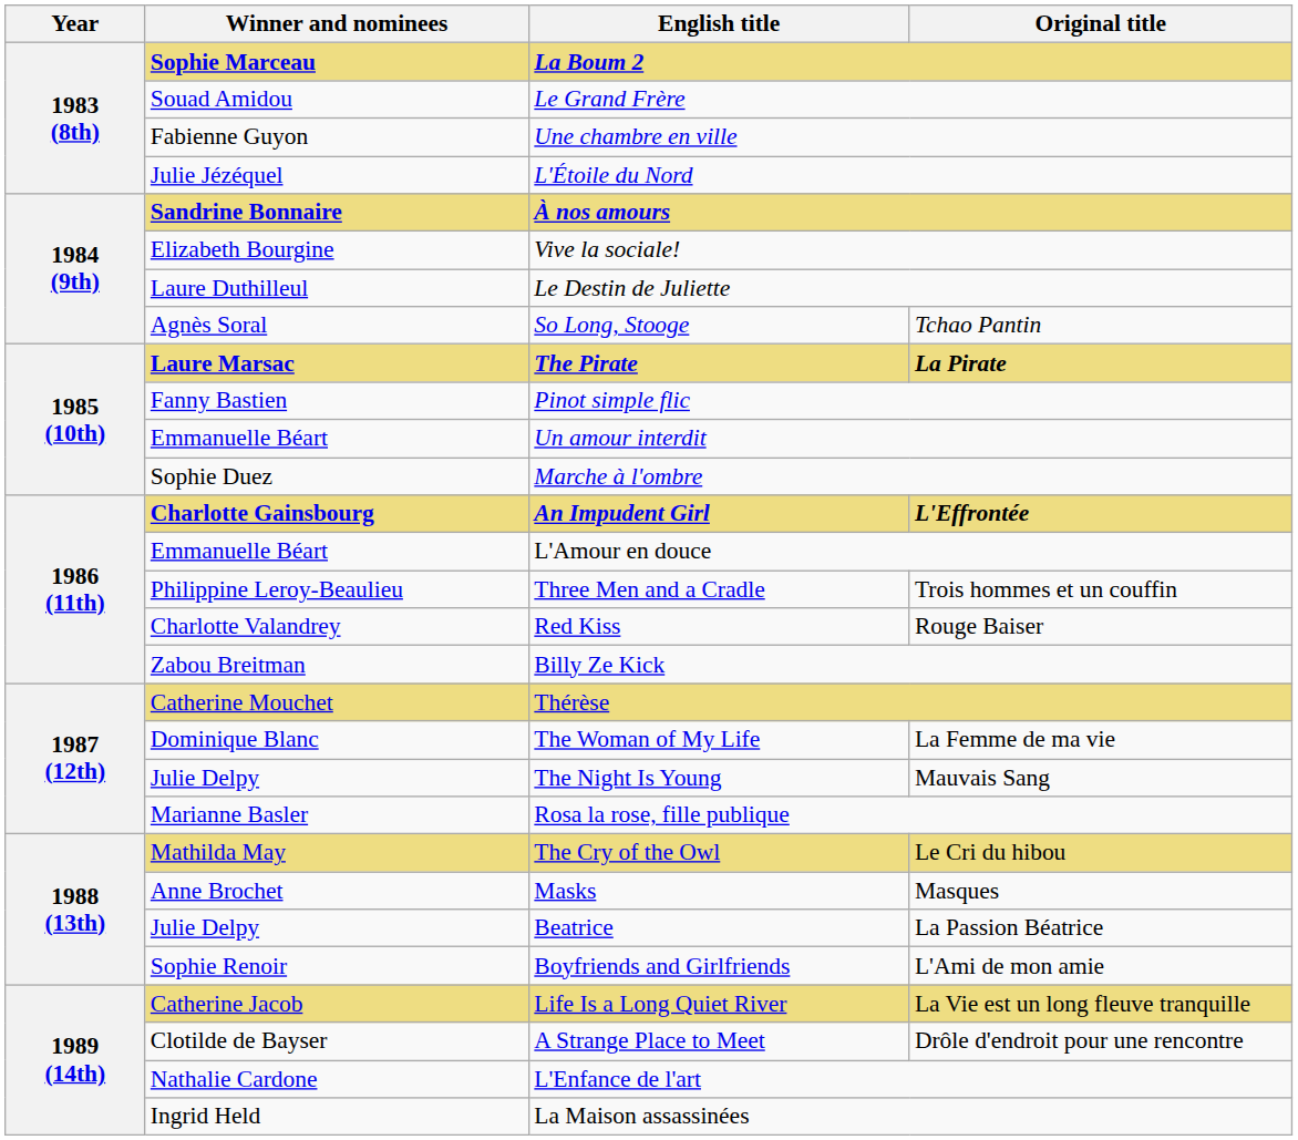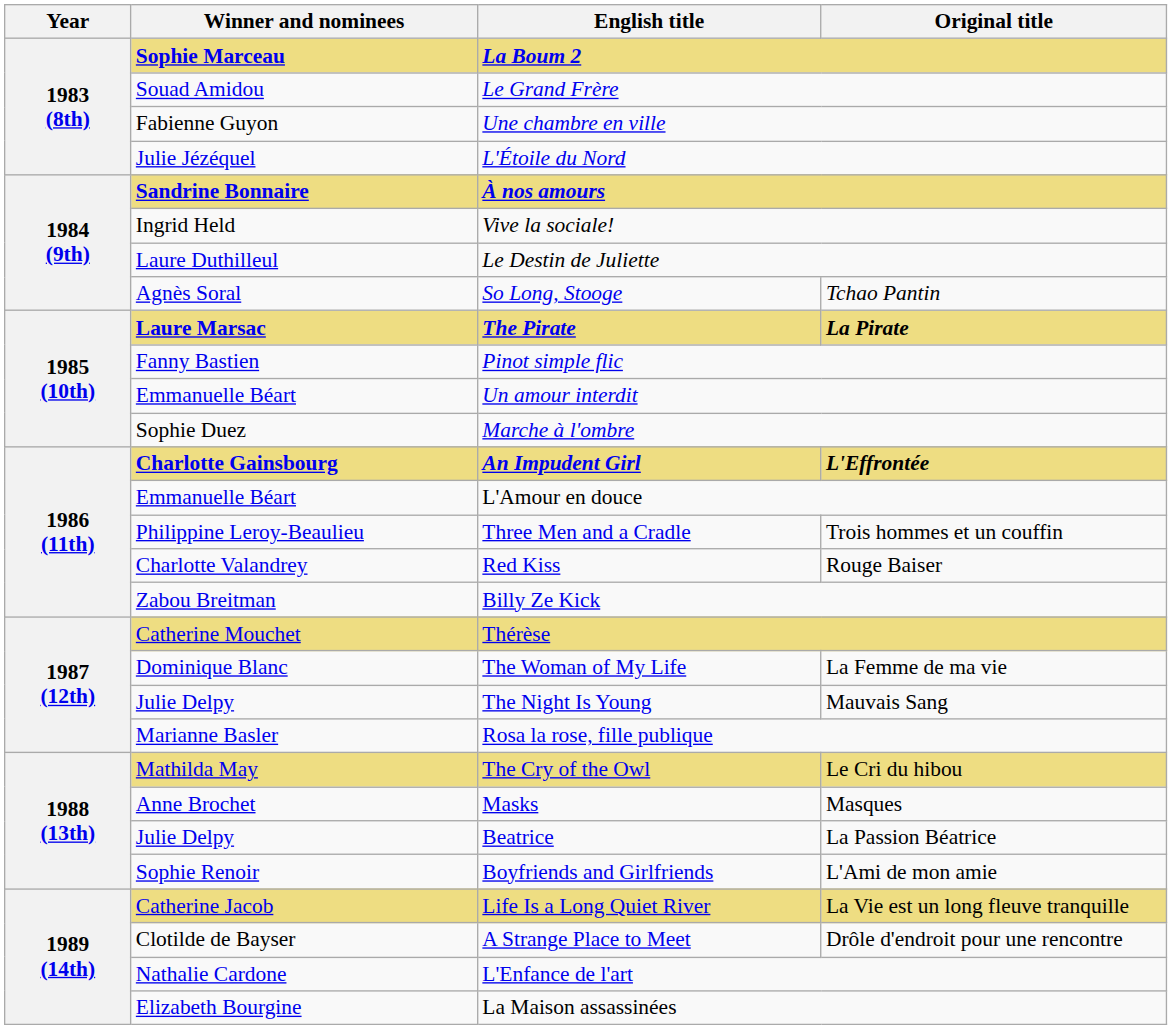Vive la sociale! | Winner and nominees: Elizabeth Bourgine -> Ingrid Held
La Maison assassinées | Winner and nominees: Ingrid Held -> Elizabeth Bourgine
